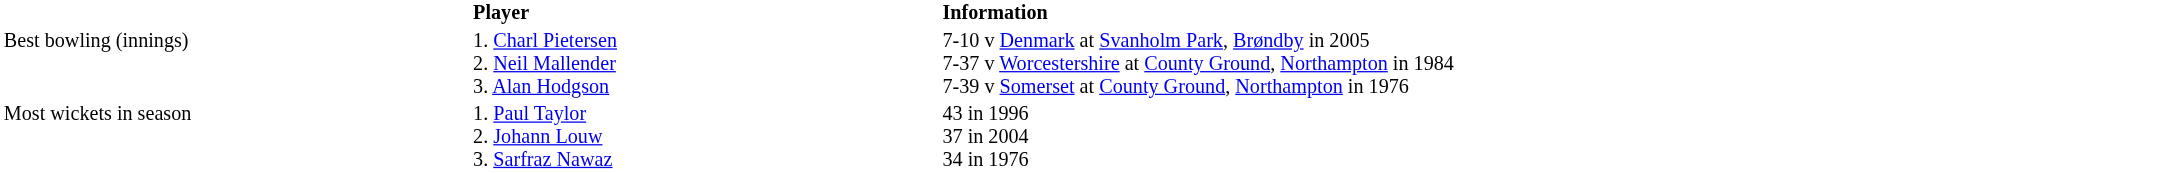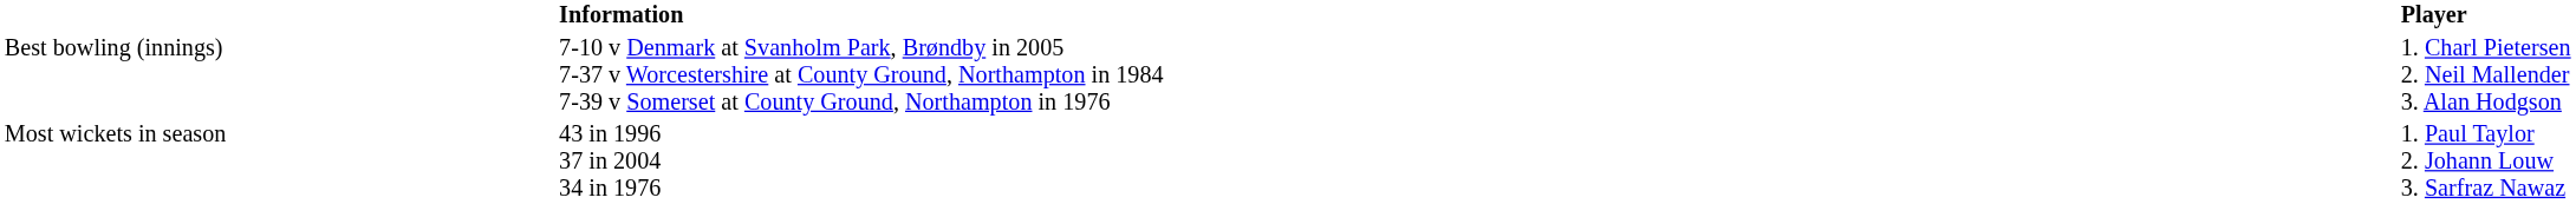columns swapped: Player <-> Information
